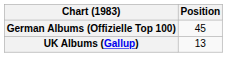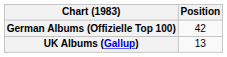German Albums (Offizielle Top 100) | Position: 45 -> 42
